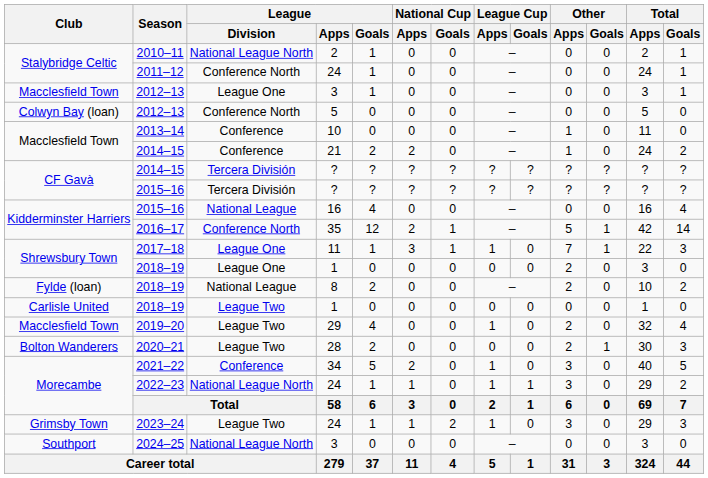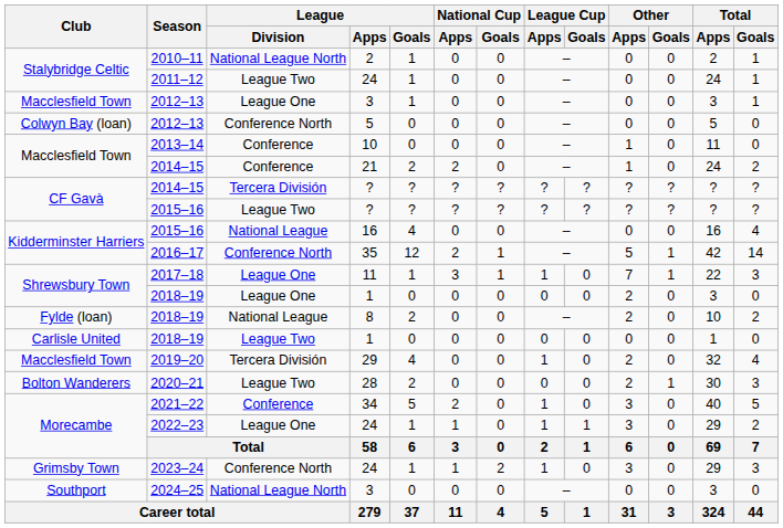2011–12 | League / Division: Conference North -> League Two
CF Gavà / 2015–16 | League / Division: Tercera División -> League Two
2019–20 | League / Division: League Two -> Tercera División
2022–23 | League / Division: National League North -> League One
2023–24 | League / Division: League Two -> Conference North
